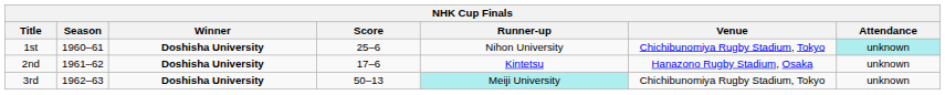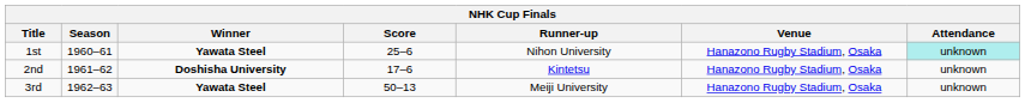1st | Winner: Doshisha University -> Yawata Steel
1st | Venue: Chichibunomiya Rugby Stadium, Tokyo -> Hanazono Rugby Stadium, Osaka
3rd | Winner: Doshisha University -> Yawata Steel
3rd | Runner-up: paleturquoise background -> no background
3rd | Venue: Chichibunomiya Rugby Stadium, Tokyo -> Hanazono Rugby Stadium, Osaka
